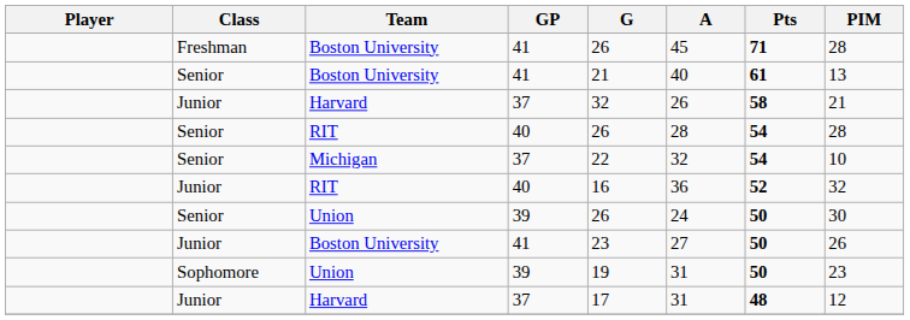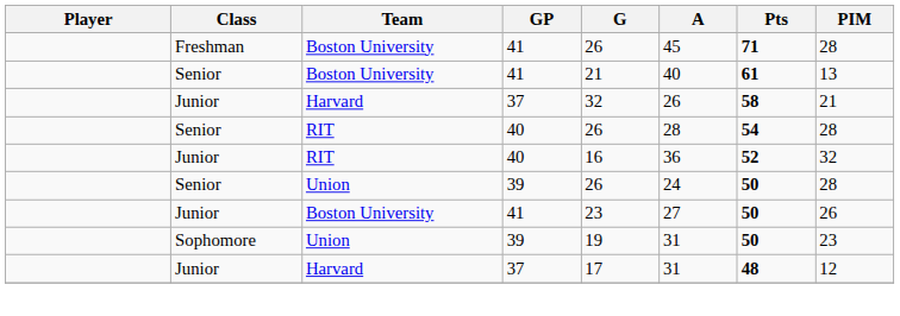- row: Senior | Michigan | 37 | 22 | 32 | 54 | 10
Senior / Union | PIM: 30 -> 28
